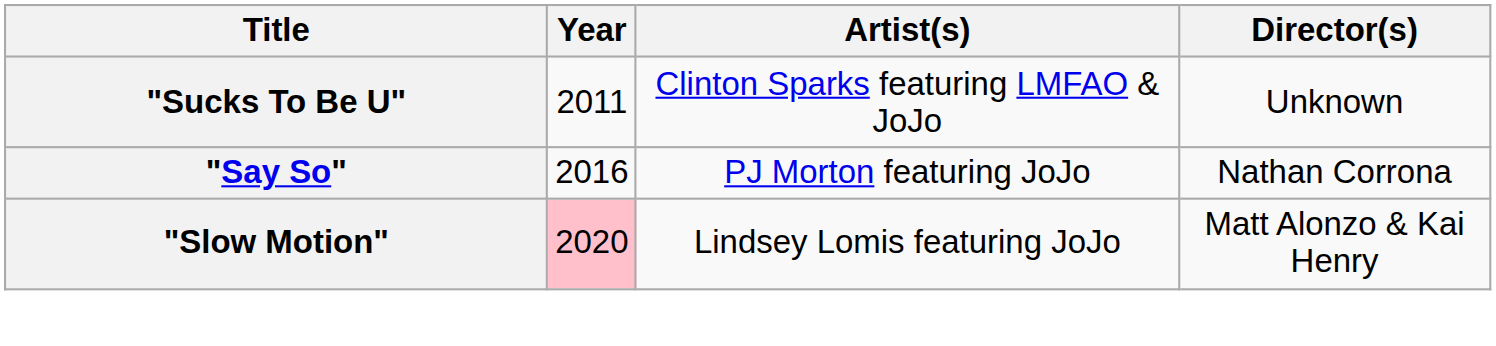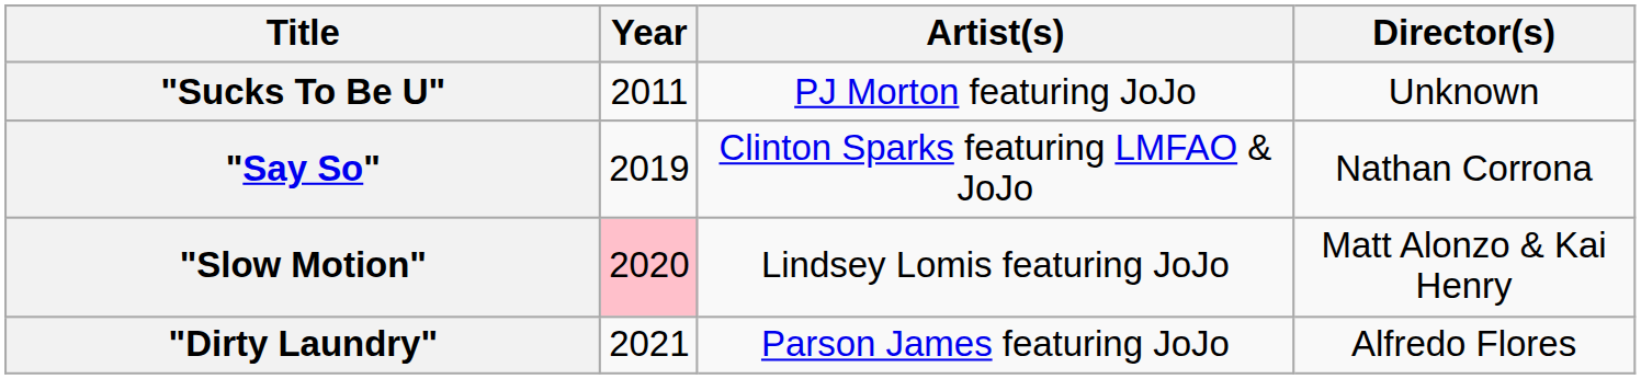"Sucks To Be U" | Artist(s): Clinton Sparks featuring LMFAO & JoJo -> PJ Morton featuring JoJo
"Say So" | Year: 2016 -> 2019
"Say So" | Artist(s): PJ Morton featuring JoJo -> Clinton Sparks featuring LMFAO & JoJo
+ row: "Dirty Laundry" | 2021 | Parson James featuring JoJo | Alfredo Flores
